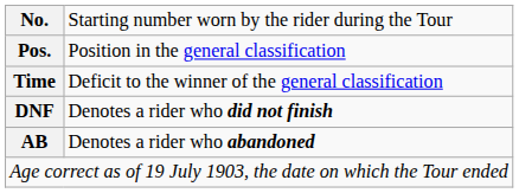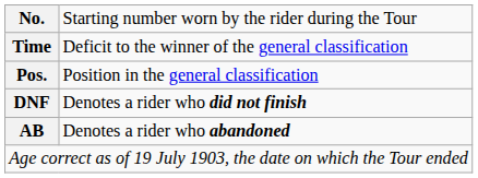rows swapped: Pos. <-> Time
